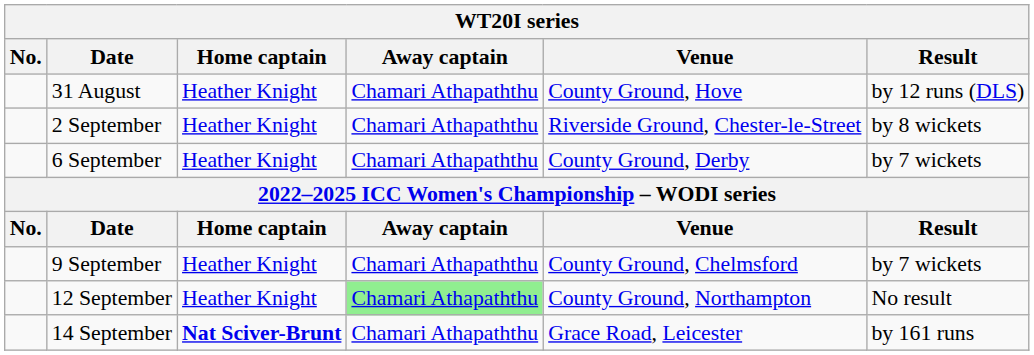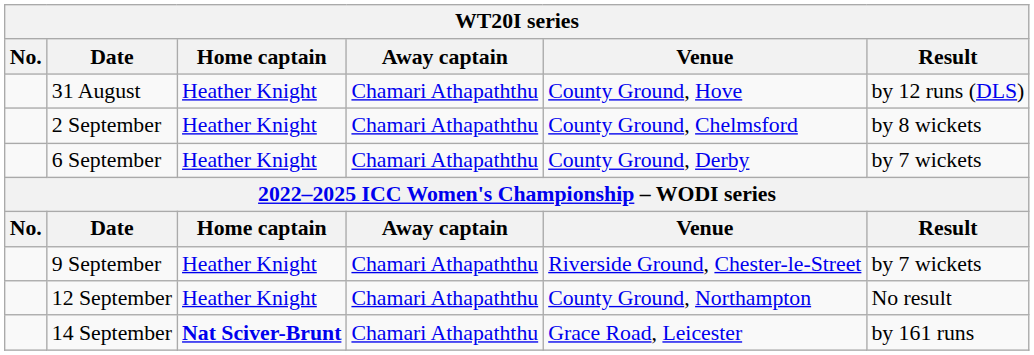2 September | Venue: Riverside Ground, Chester-le-Street -> County Ground, Chelmsford
9 September | Venue: County Ground, Chelmsford -> Riverside Ground, Chester-le-Street
12 September | Away captain: lightgreen background -> no background
